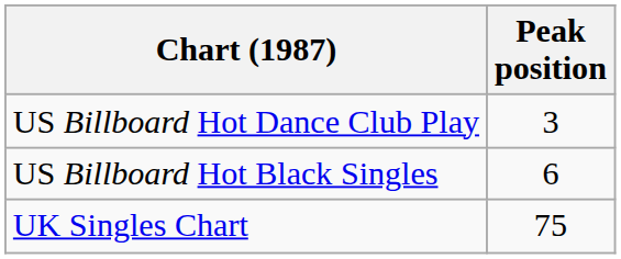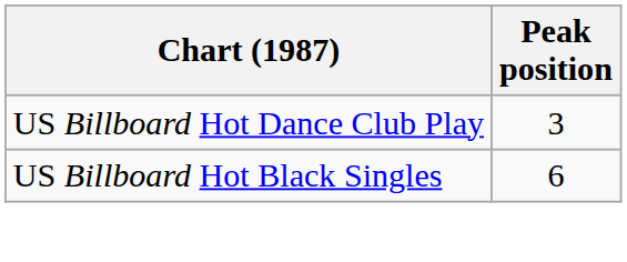- row: UK Singles Chart | 75
